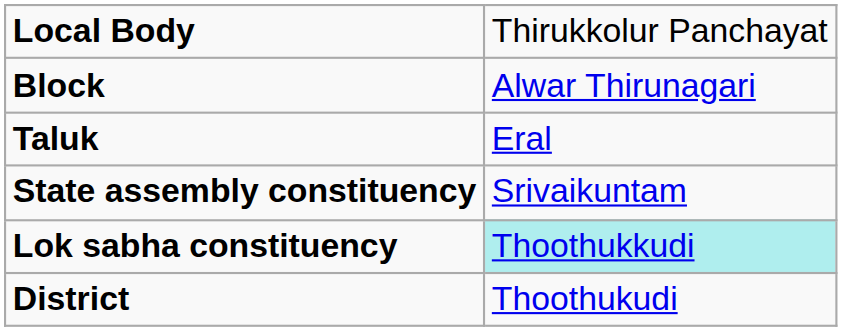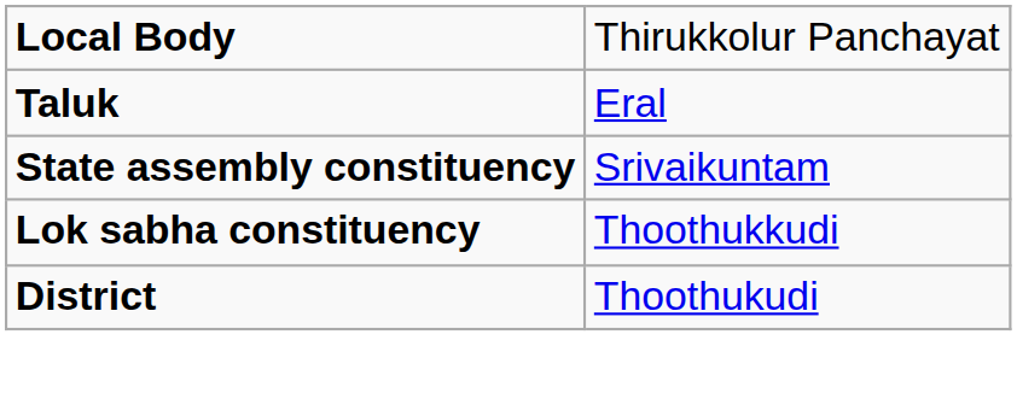- row: Block | Alwar Thirunagari
Lok sabha constituency | column 2: paleturquoise background -> no background
